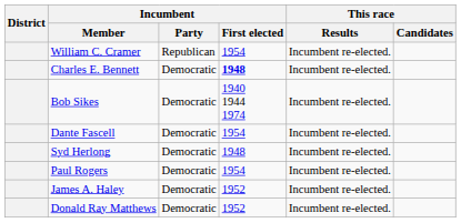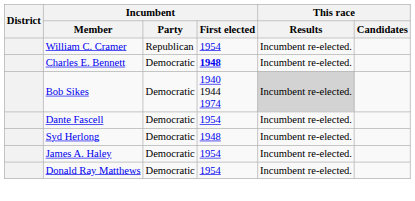Bob Sikes | This race / Results: no background -> lightgrey background
- row: Paul Rogers | Democratic | 1954 | Incumbent re-elected.
James A. Haley | Incumbent / First elected: 1952 -> 1954
Donald Ray Matthews | Incumbent / First elected: 1952 -> 1954
